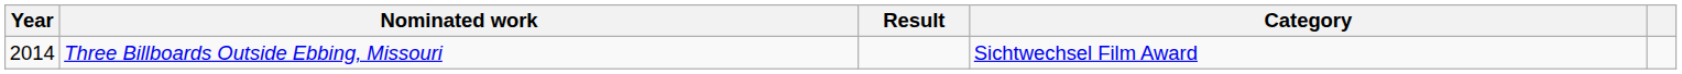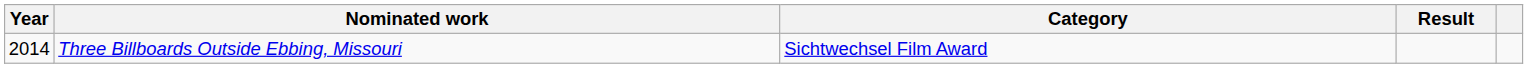columns swapped: Category <-> Result
